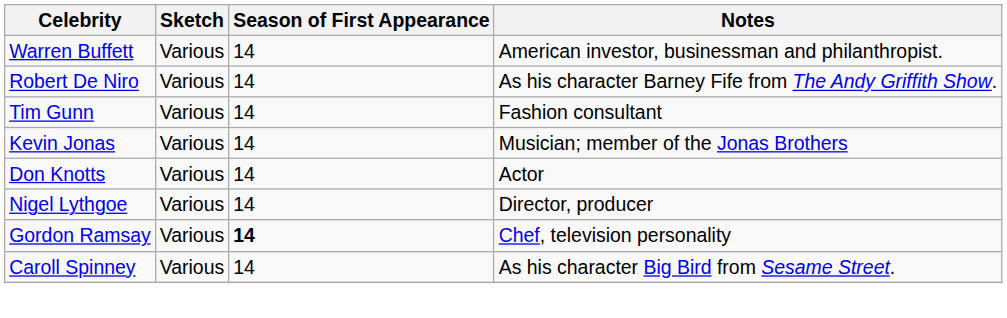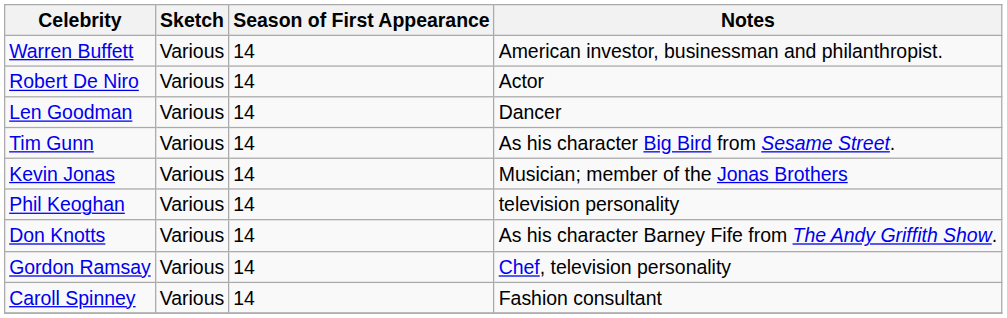Robert De Niro | Notes: As his character Barney Fife from The Andy Griffith Show. -> Actor
+ row: Len Goodman | Various | 14 | Dancer
Tim Gunn | Notes: Fashion consultant -> As his character Big Bird from Sesame Street.
+ row: Phil Keoghan | Various | 14 | television personality
Don Knotts | Notes: Actor -> As his character Barney Fife from The Andy Griffith Show.
- row: Nigel Lythgoe | Various | 14 | Director, producer
Gordon Ramsay | Season of First Appearance: bold -> normal
Caroll Spinney | Notes: As his character Big Bird from Sesame Street. -> Fashion consultant
